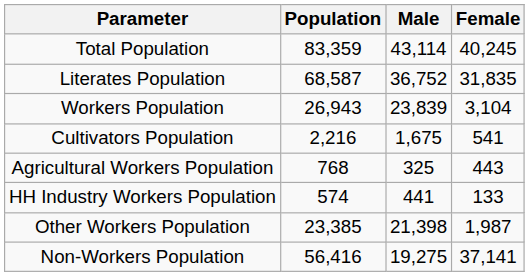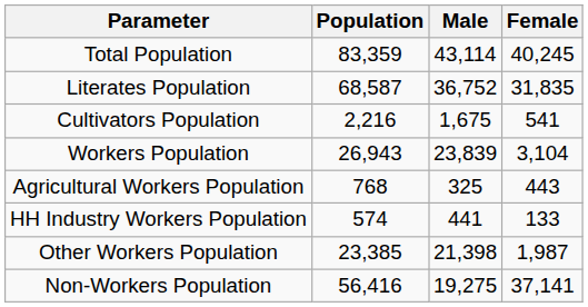rows swapped: Workers Population <-> Cultivators Population
